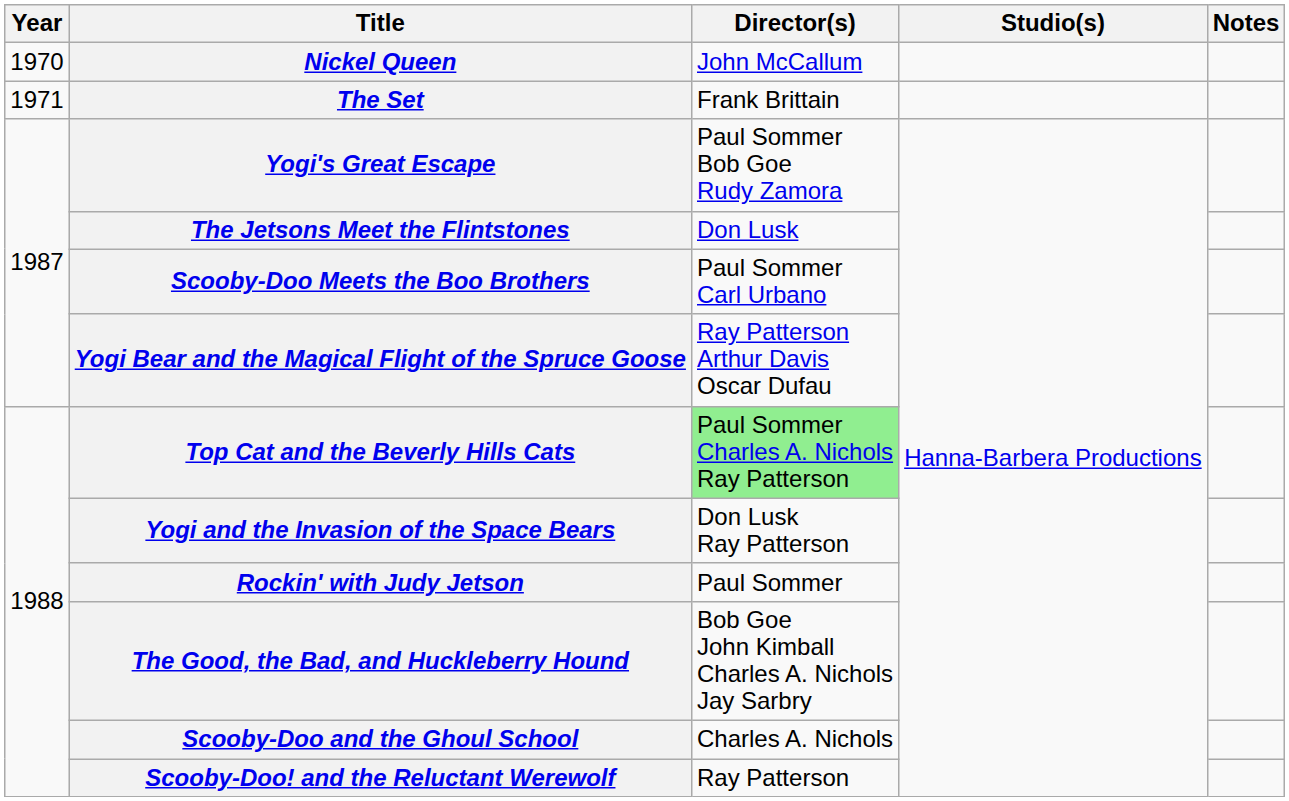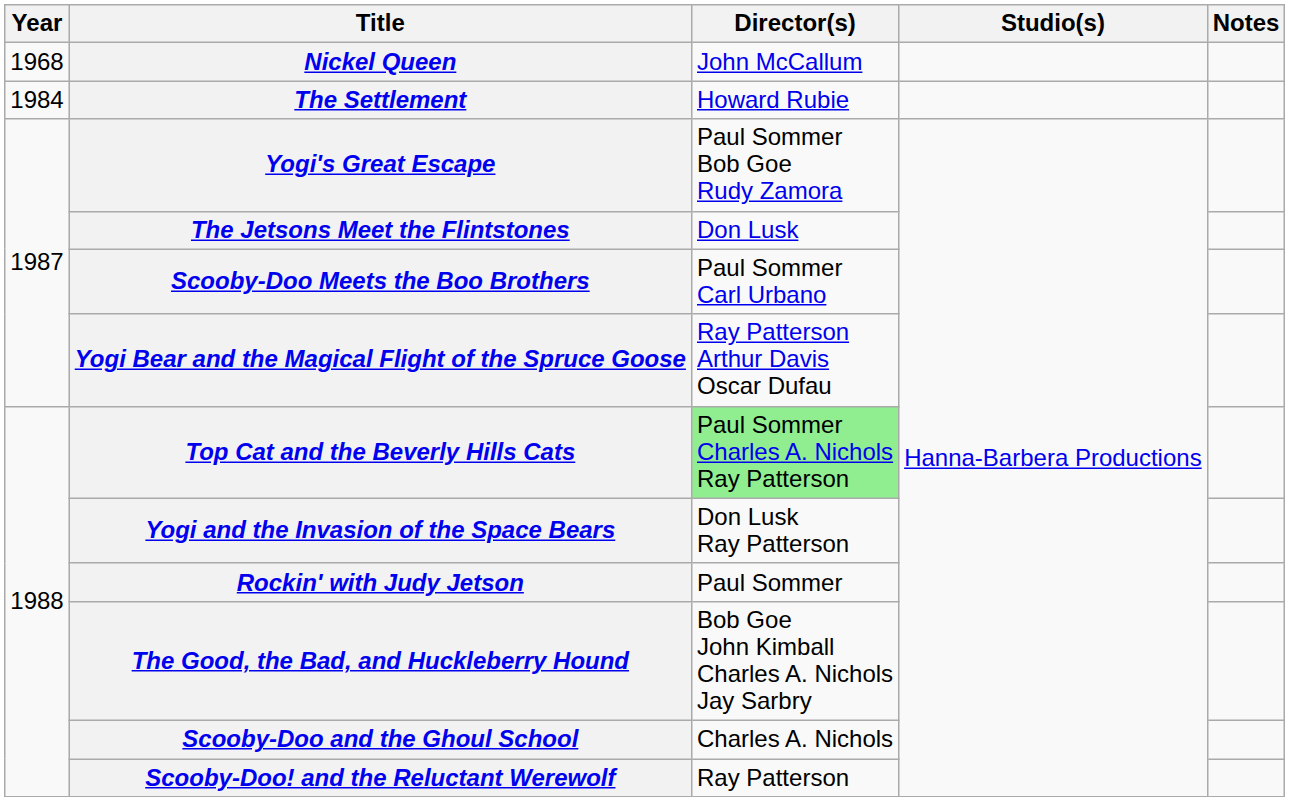Nickel Queen | Year: 1970 -> 1968
- row: 1971 | The Set | Frank Brittain
+ row: 1984 | The Settlement | Howard Rubie
